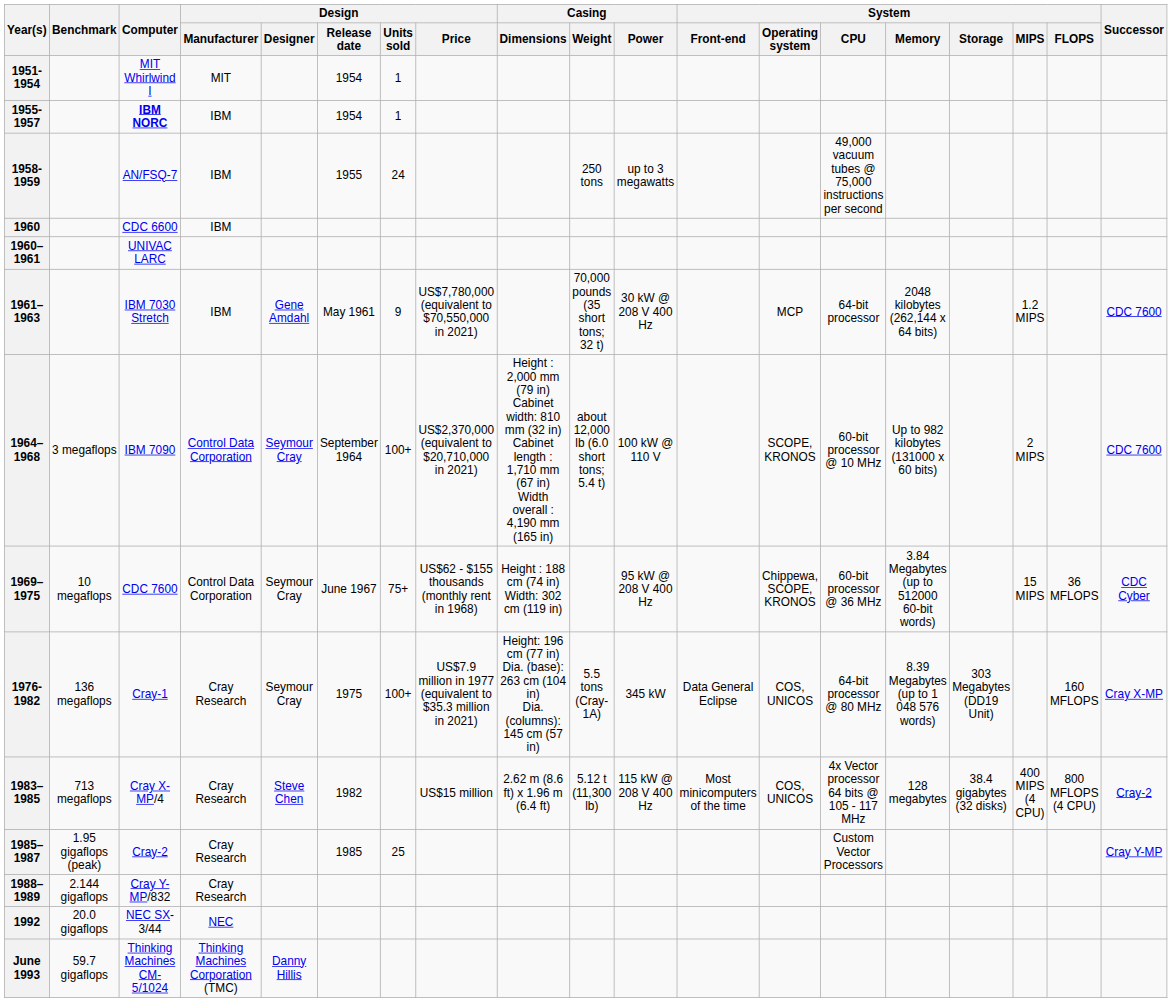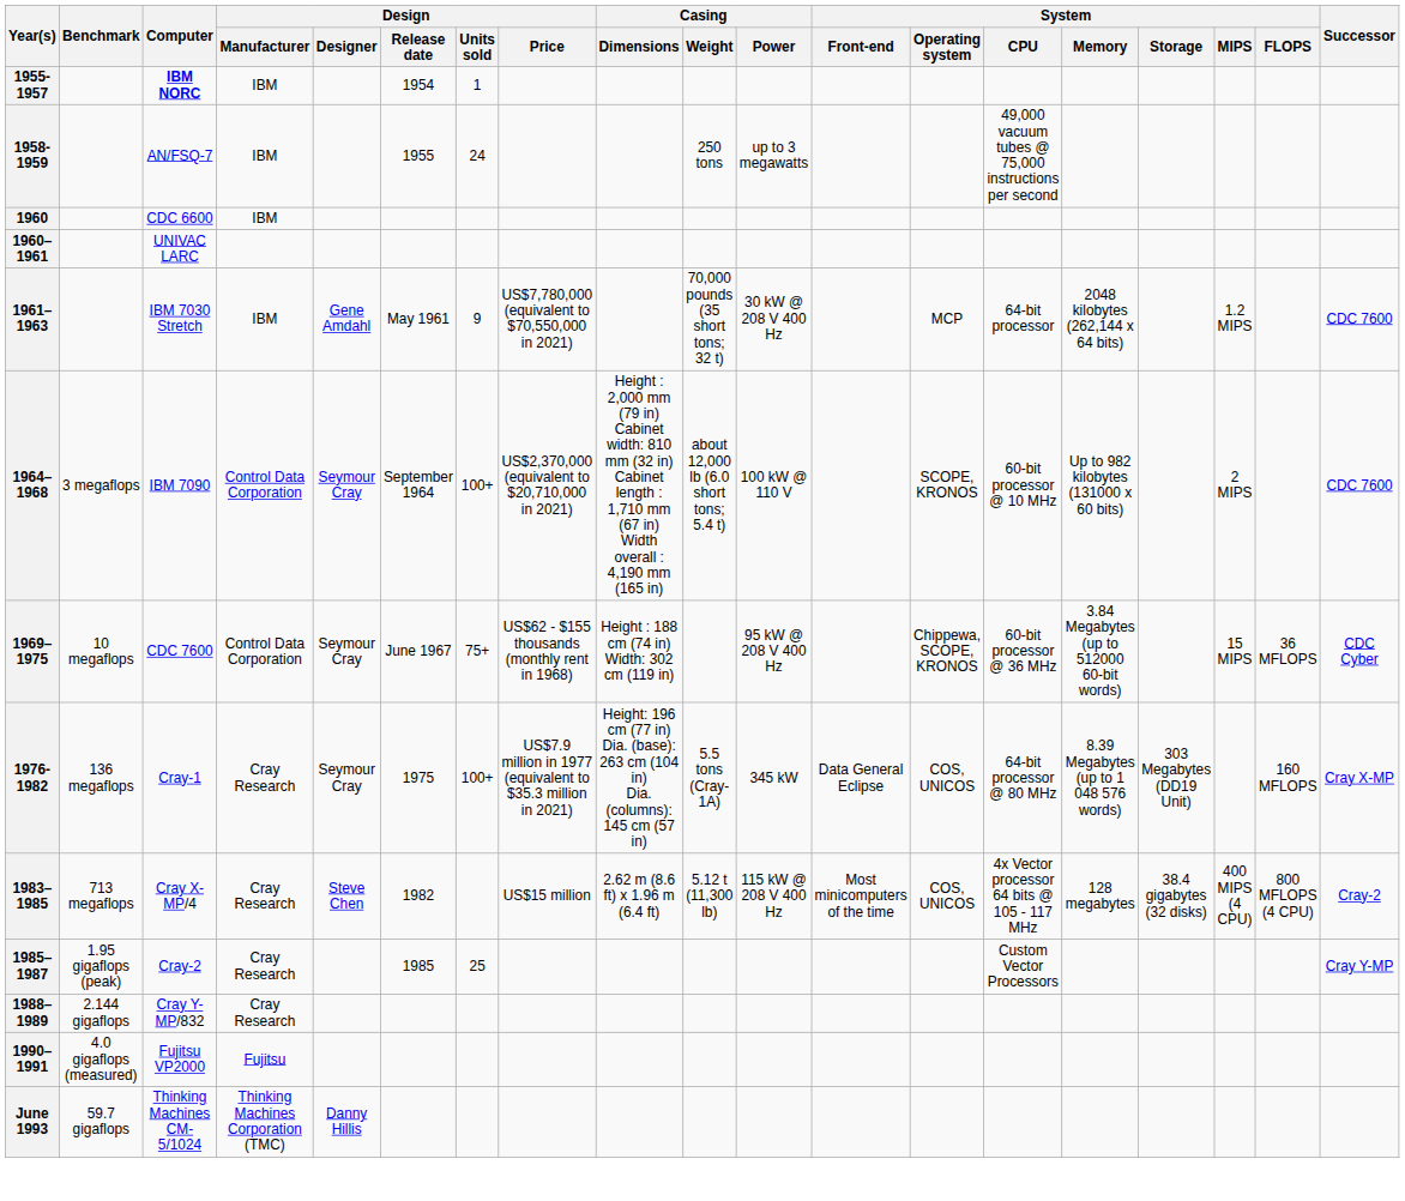- row: 1951-1954 | MIT Whirlwind I | MIT | 1954 | 1
+ row: 1990–1991 | 4.0 gigaflops (measured) | Fujitsu VP2000 | Fujitsu
- row: 1992 | 20.0 gigaflops | NEC SX-3/44 | NEC
